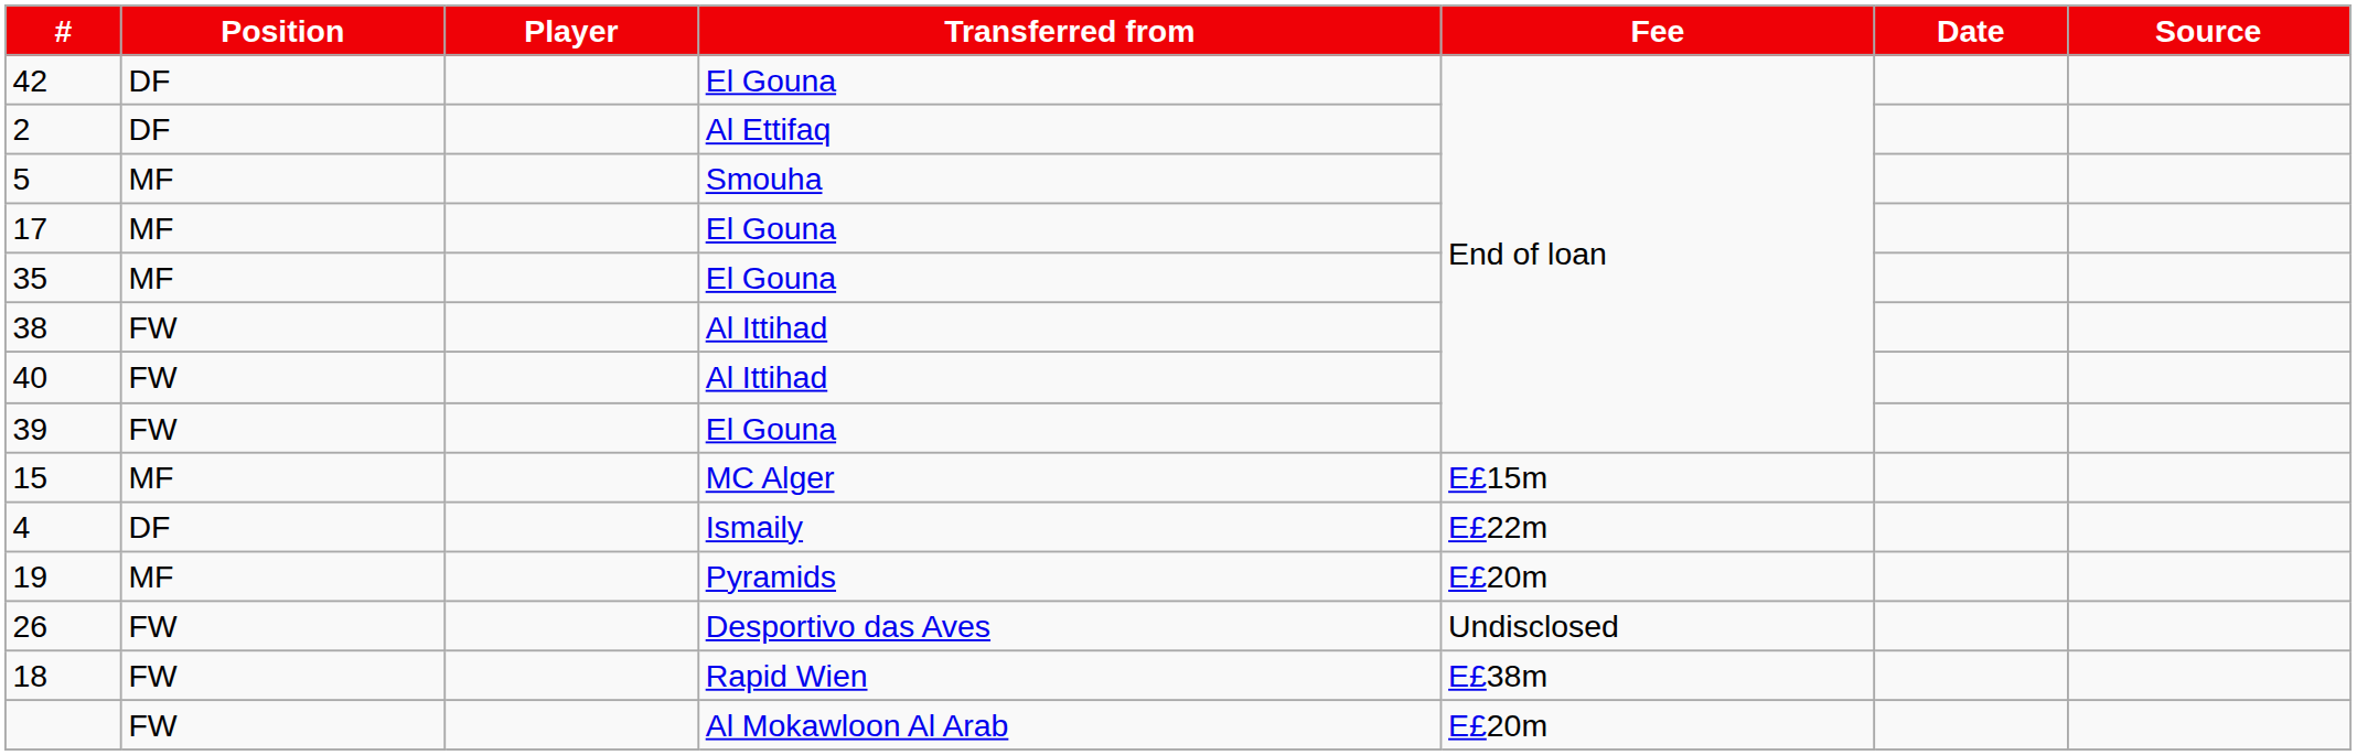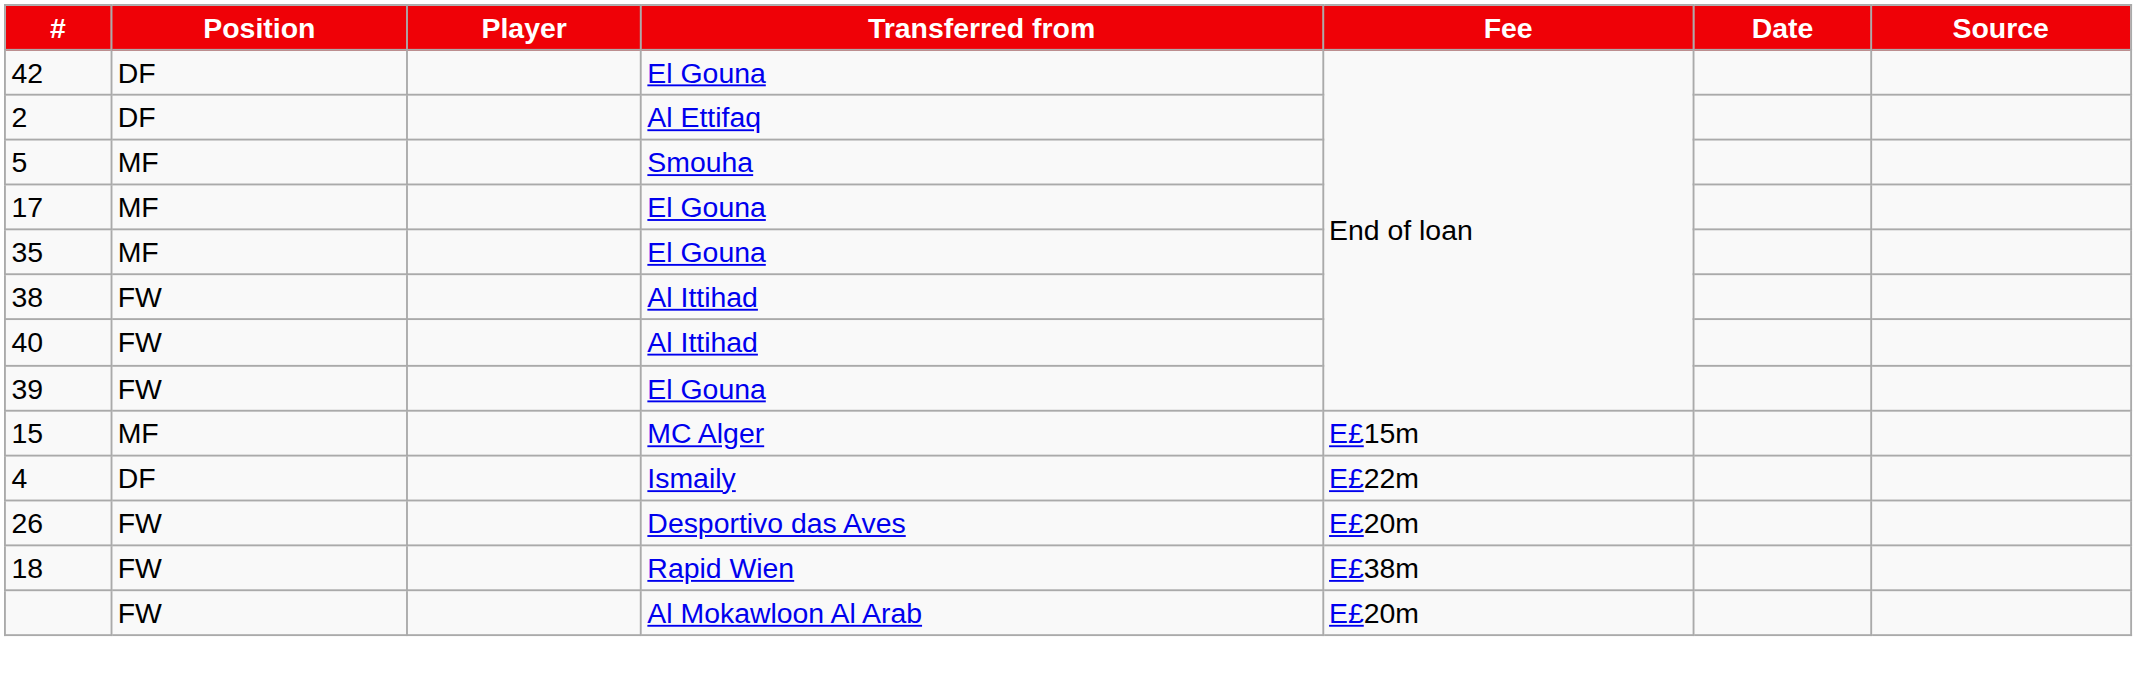- row: 19 | MF | Pyramids | E£20m
26 | Fee: Undisclosed -> E£20m
